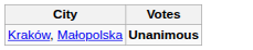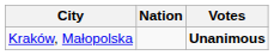+ column: Nation
